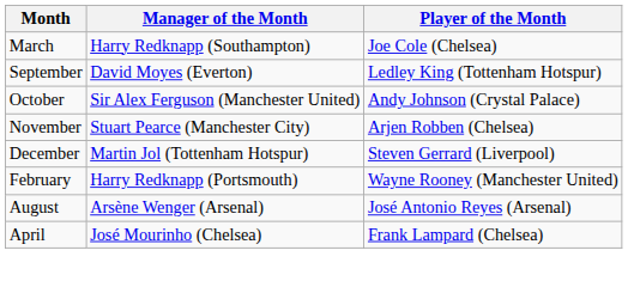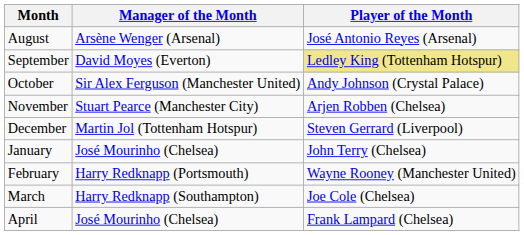rows swapped: August <-> March
September | Player of the Month: no background -> khaki background
+ row: January | José Mourinho (Chelsea) | John Terry (Chelsea)
